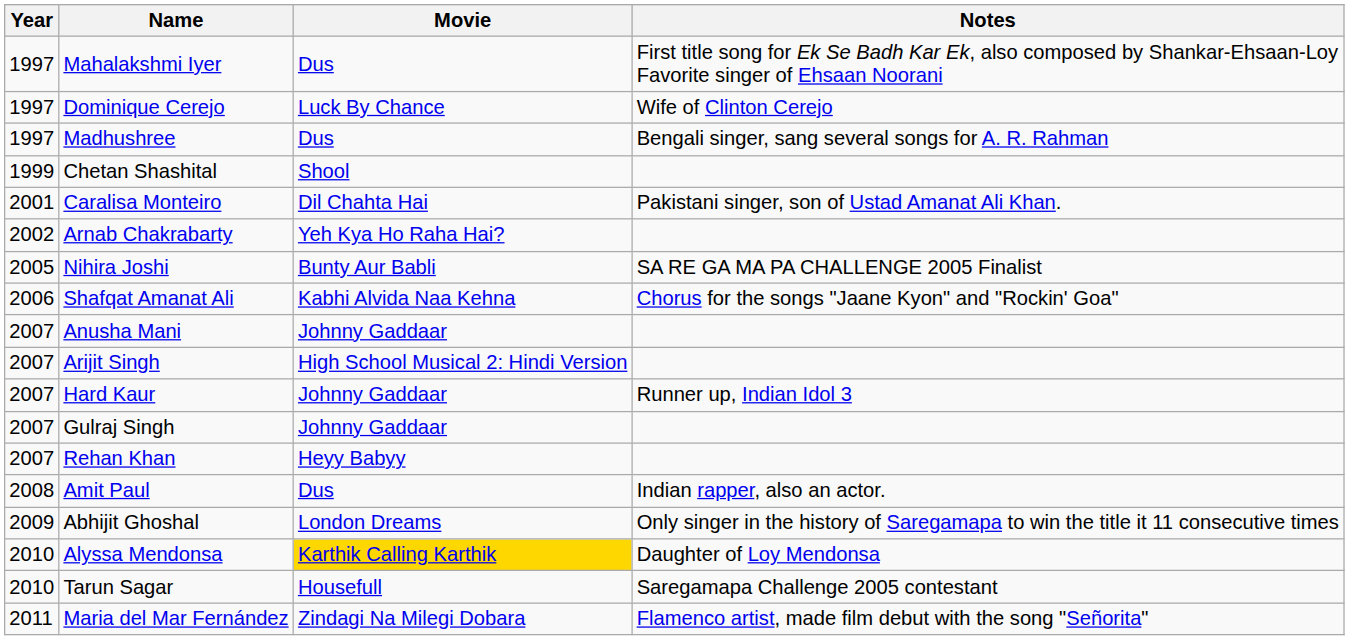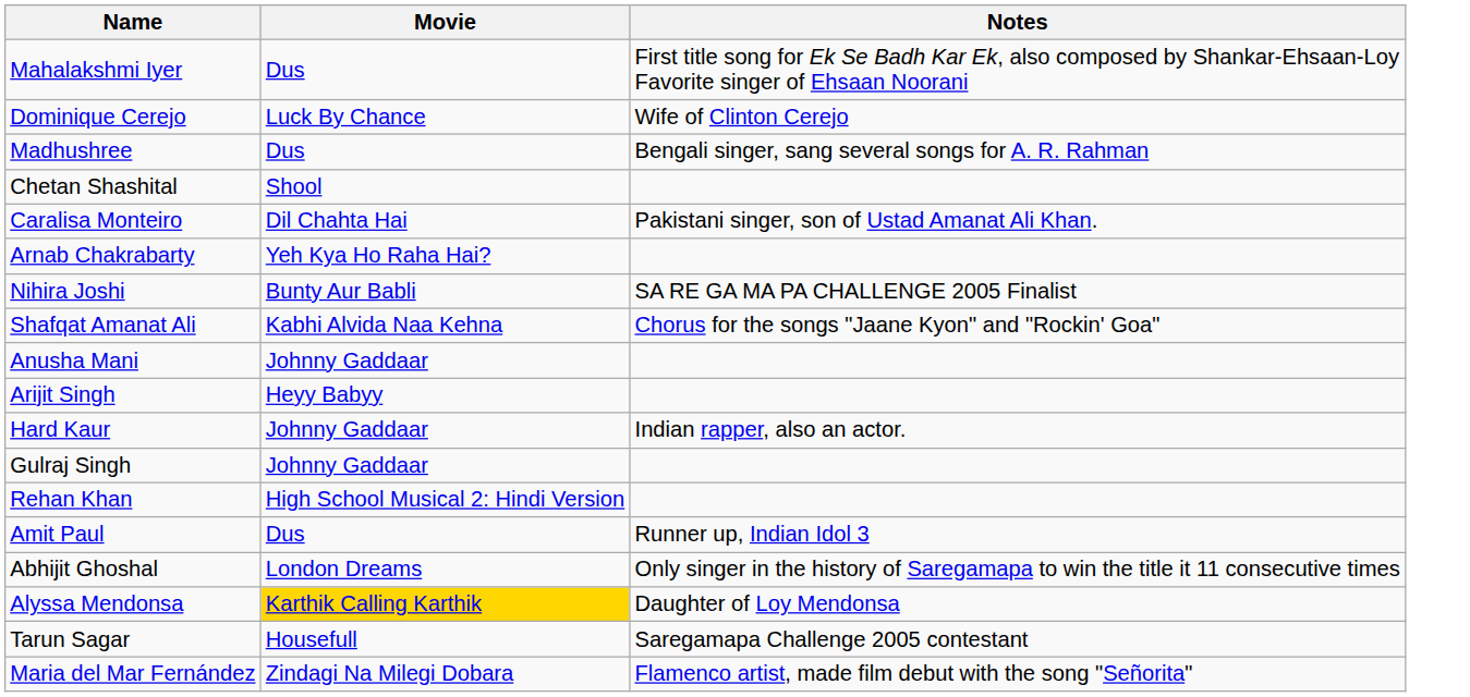- column: Year | 1997 | 1997 | 1997 | 1999 | 2001 | 2002 | 2005 | 2006 | 2007 | 2007 | 2007 | 2007 | 2007 | 2008 | 2009 | 2010 | 2010 | 2011
Arijit Singh | Movie: High School Musical 2: Hindi Version -> Heyy Babyy
Hard Kaur | Notes: Runner up, Indian Idol 3 -> Indian rapper, also an actor.
Rehan Khan | Movie: Heyy Babyy -> High School Musical 2: Hindi Version
Amit Paul | Notes: Indian rapper, also an actor. -> Runner up, Indian Idol 3
